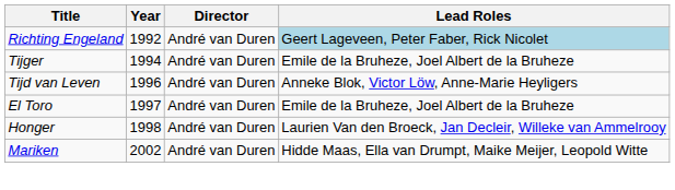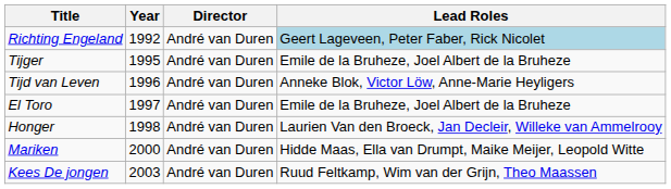Tijger | Year: 1994 -> 1995
Mariken | Year: 2002 -> 2000
+ row: Kees De jongen | 2003 | André van Duren | Ruud Feltkamp, Wim van der Grijn, Theo Maassen
